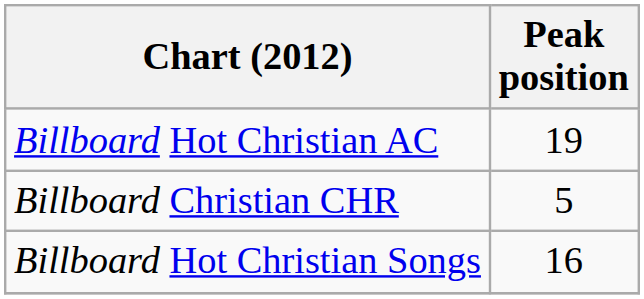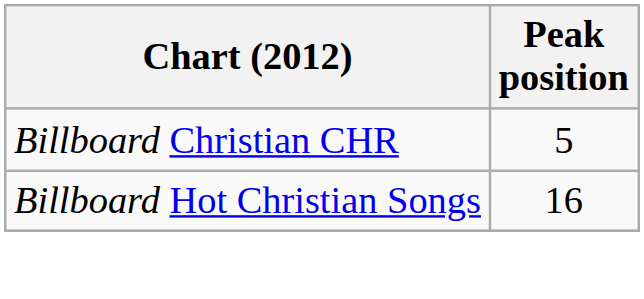- row: Billboard Hot Christian AC | 19
